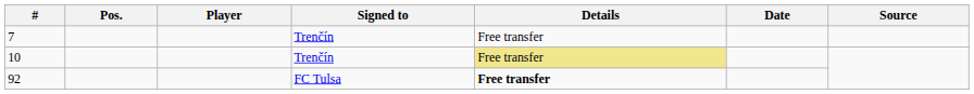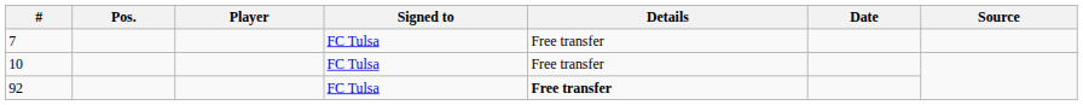7 | Signed to: Trenčín -> FC Tulsa
10 | Signed to: Trenčín -> FC Tulsa
10 | Details: khaki background -> no background
